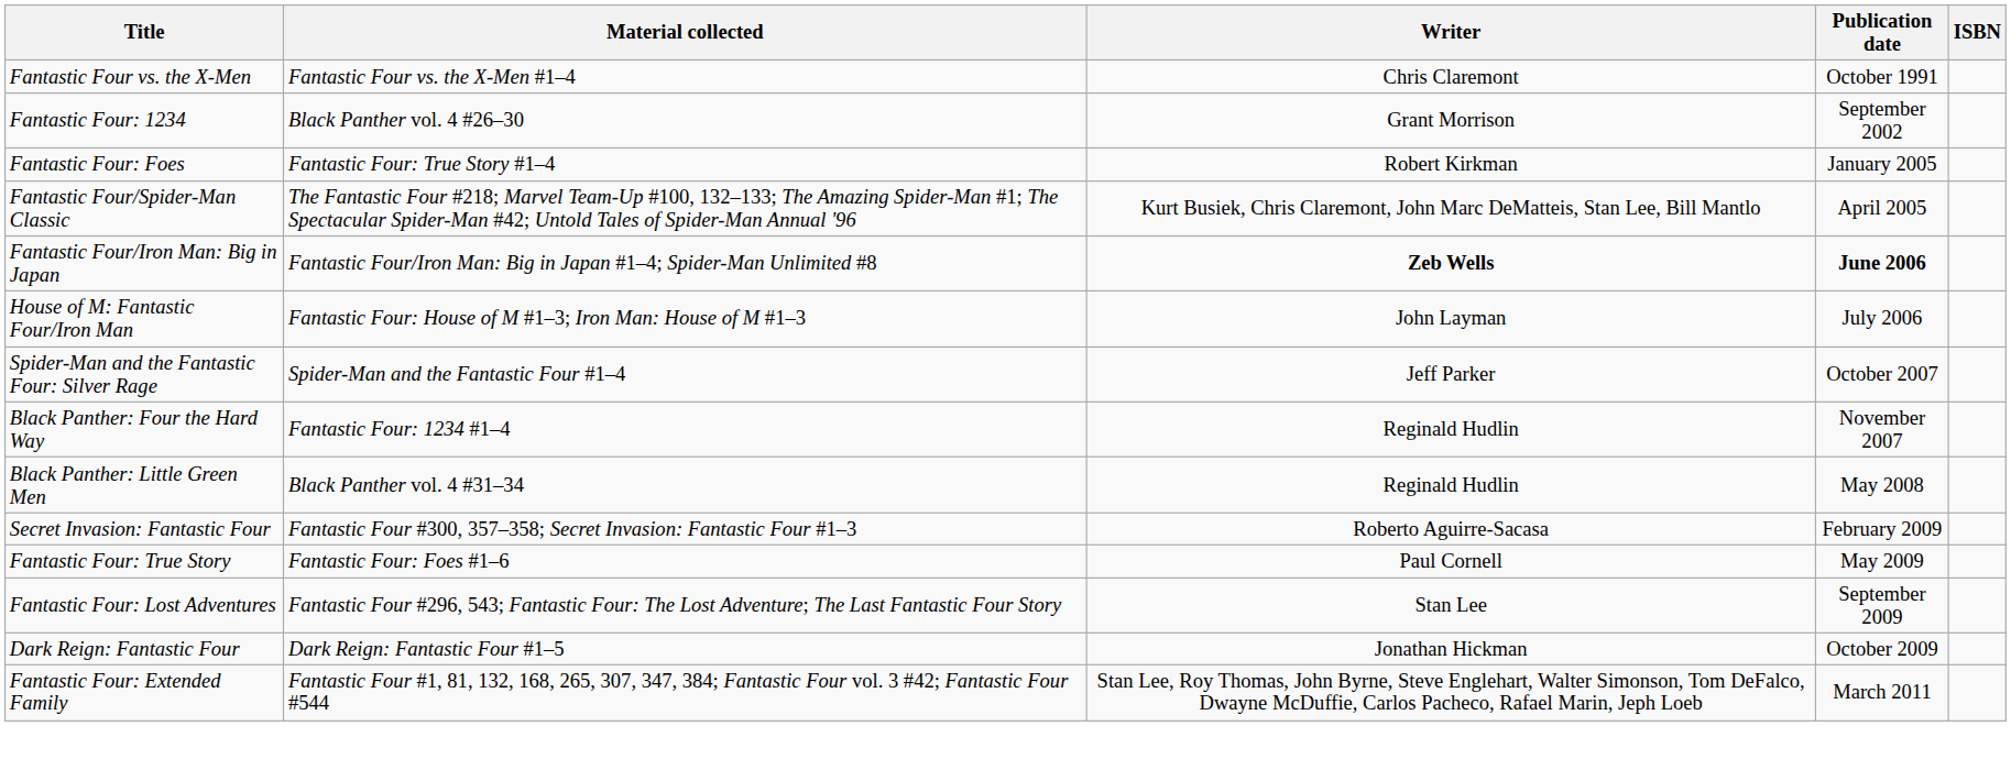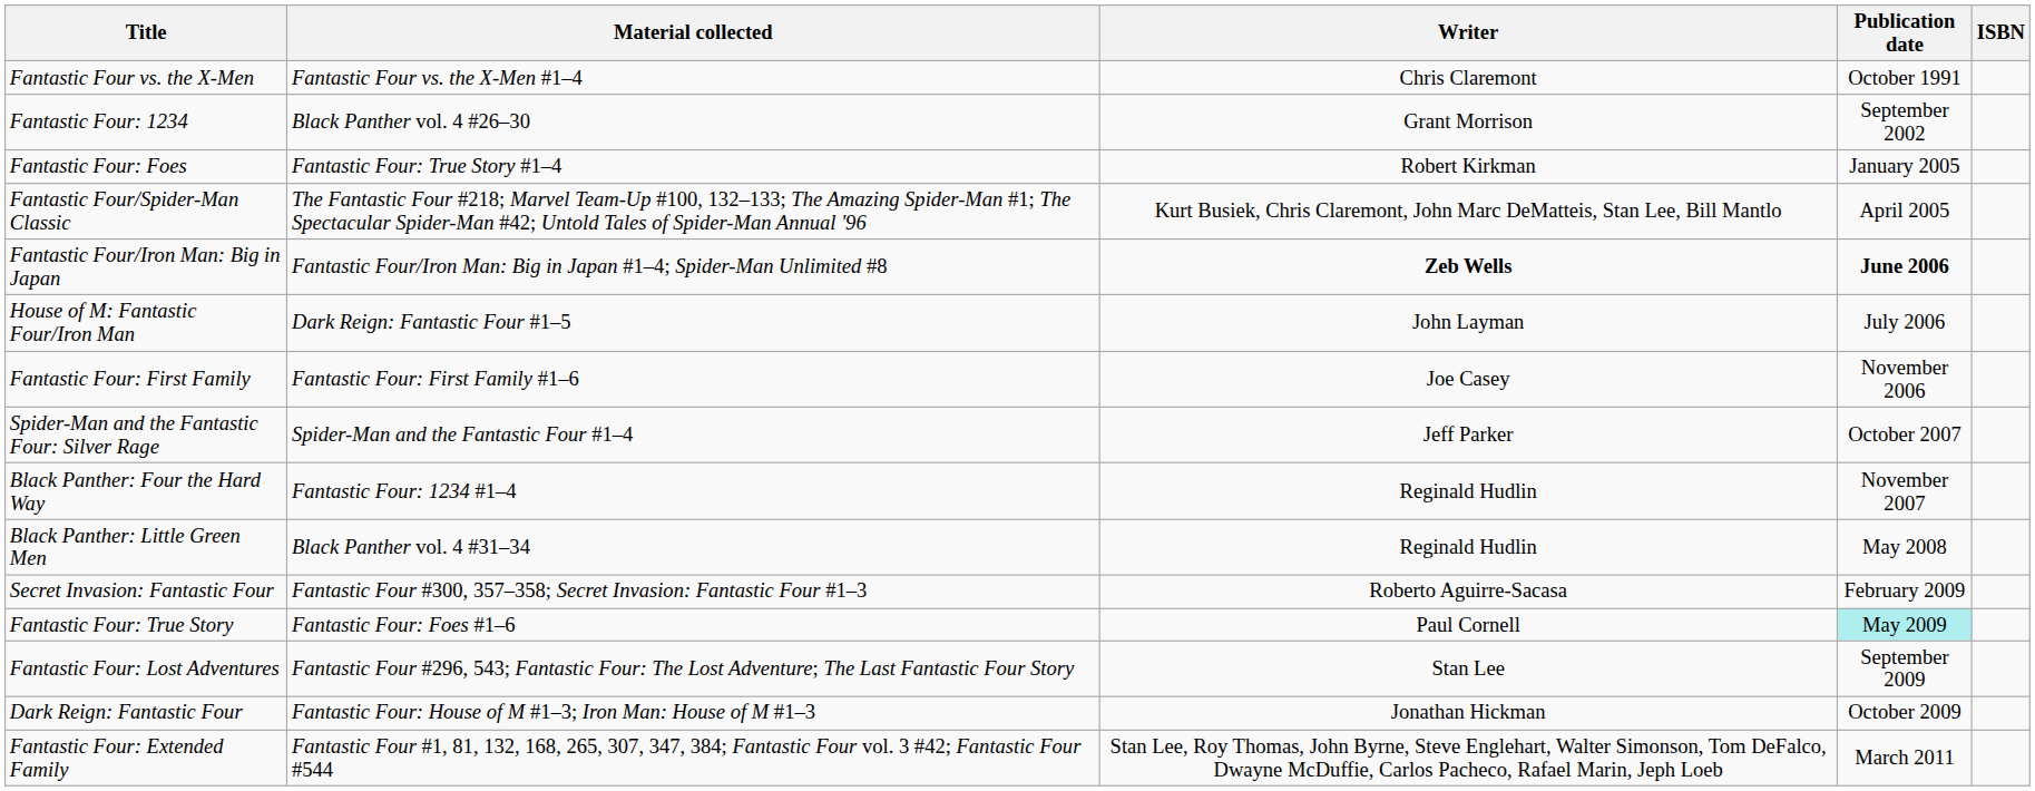House of M: Fantastic Four/Iron Man | Material collected: Fantastic Four: House of M #1–3; Iron Man: House of M #1–3 -> Dark Reign: Fantastic Four #1–5
+ row: Fantastic Four: First Family | Fantastic Four: First Family #1–6 | Joe Casey | November 2006
Fantastic Four: True Story | Publication date: no background -> paleturquoise background
Dark Reign: Fantastic Four | Material collected: Dark Reign: Fantastic Four #1–5 -> Fantastic Four: House of M #1–3; Iron Man: House of M #1–3
